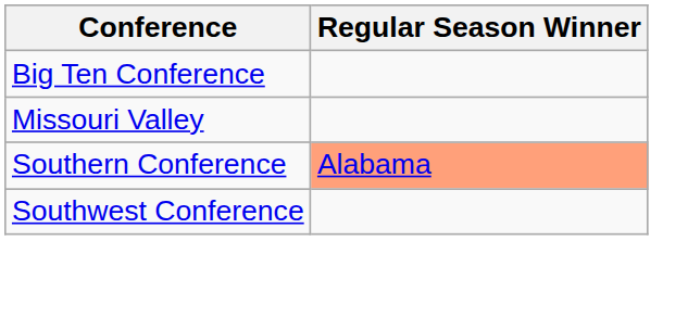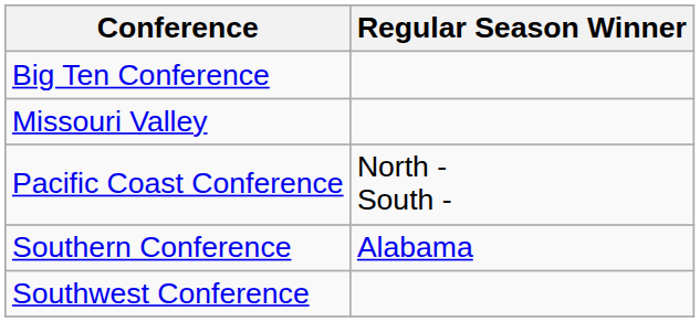+ row: Pacific Coast Conference | North - South -
Southern Conference | Regular Season Winner: lightsalmon background -> no background
